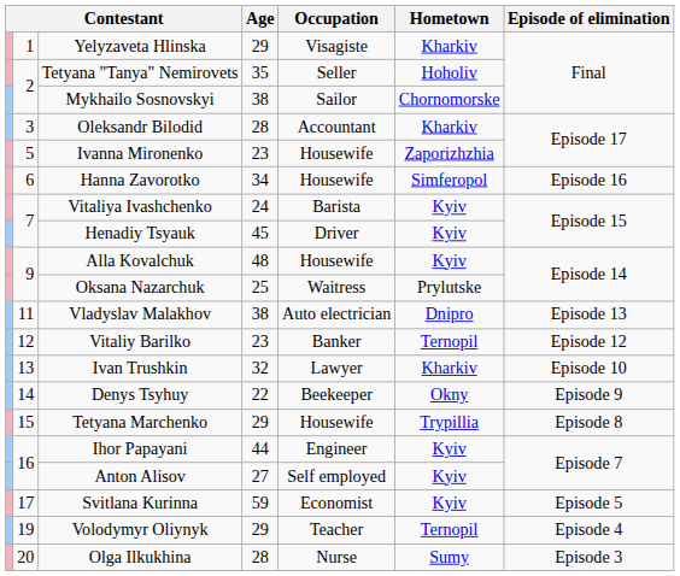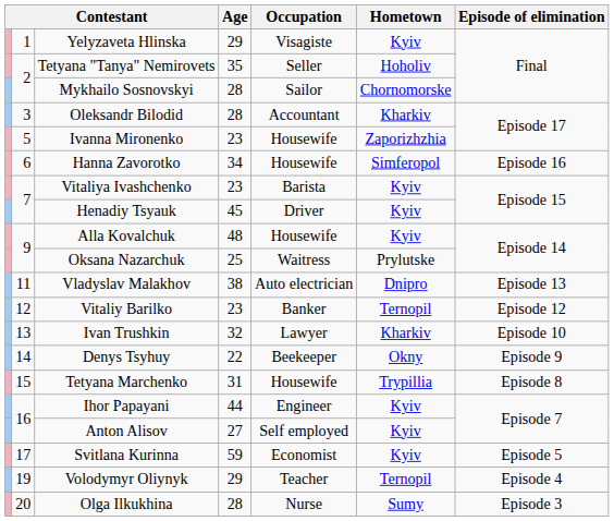Yelyzaveta Hlinska | Hometown: Kharkiv -> Kyiv
Mykhailo Sosnovskyi | Age: 38 -> 28
Vitaliya Ivashchenko | Age: 24 -> 23
Tetyana Marchenko | Age: 29 -> 31
